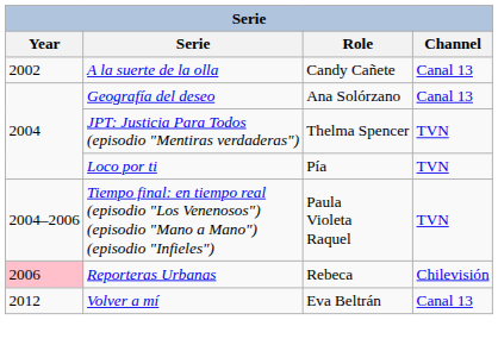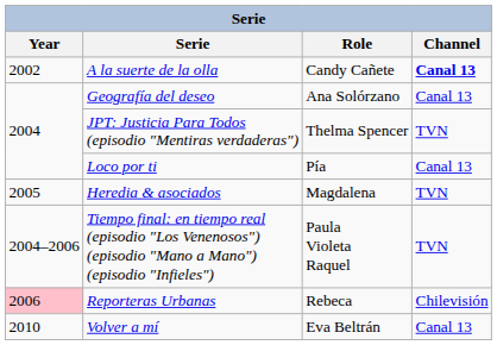A la suerte de la olla | Channel: normal -> bold
Loco por ti | Channel: TVN -> Canal 13
+ row: 2005 | Heredia & asociados | Magdalena | TVN
Volver a mí | Year: 2012 -> 2010
